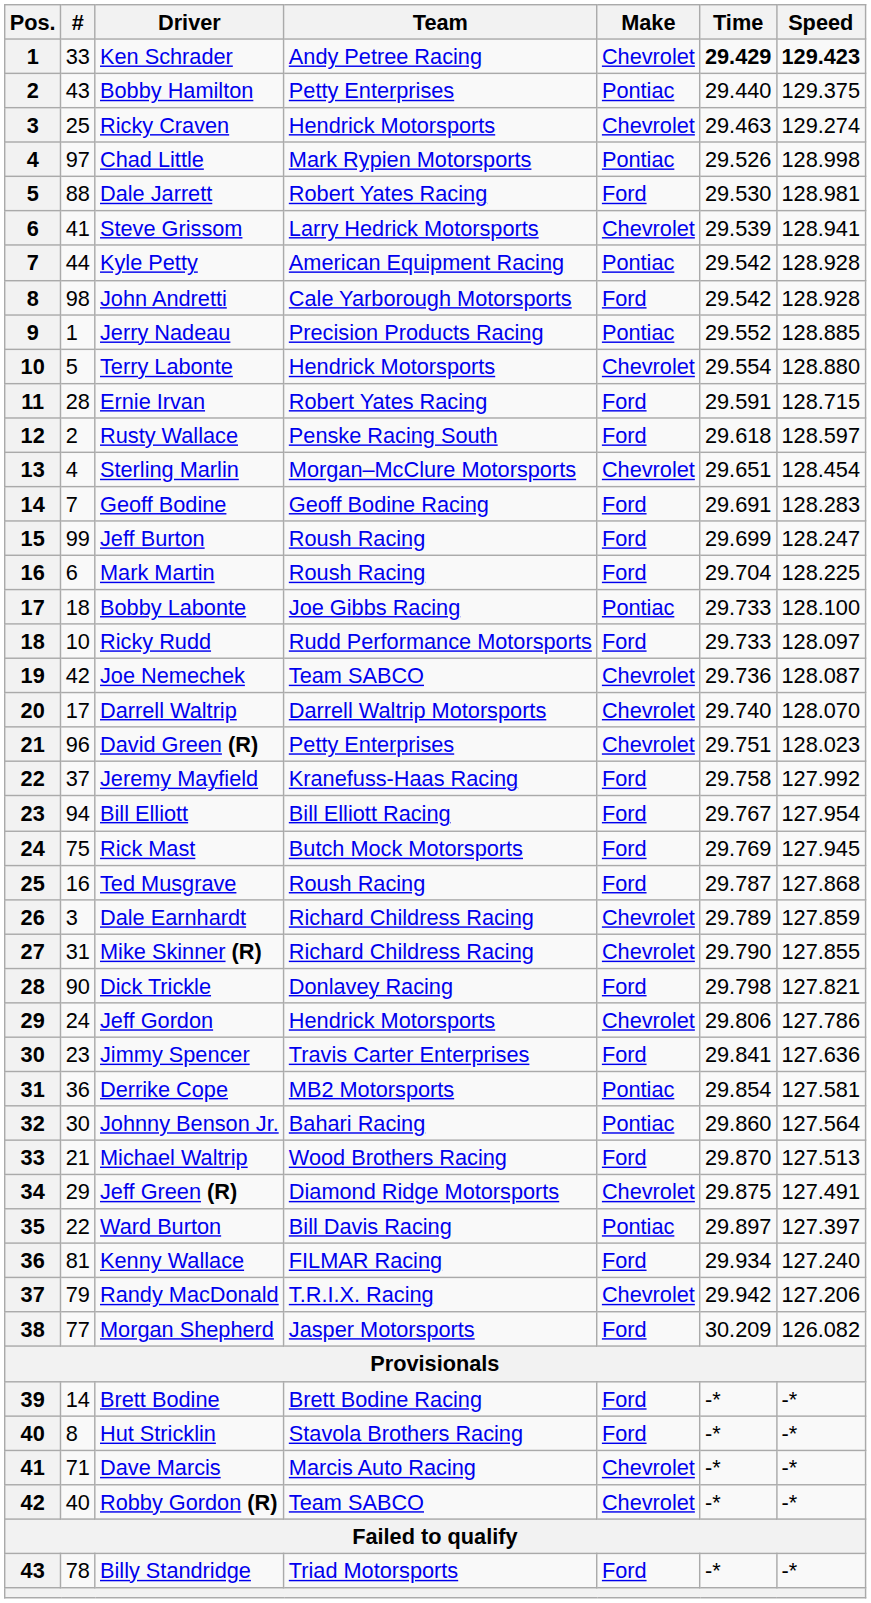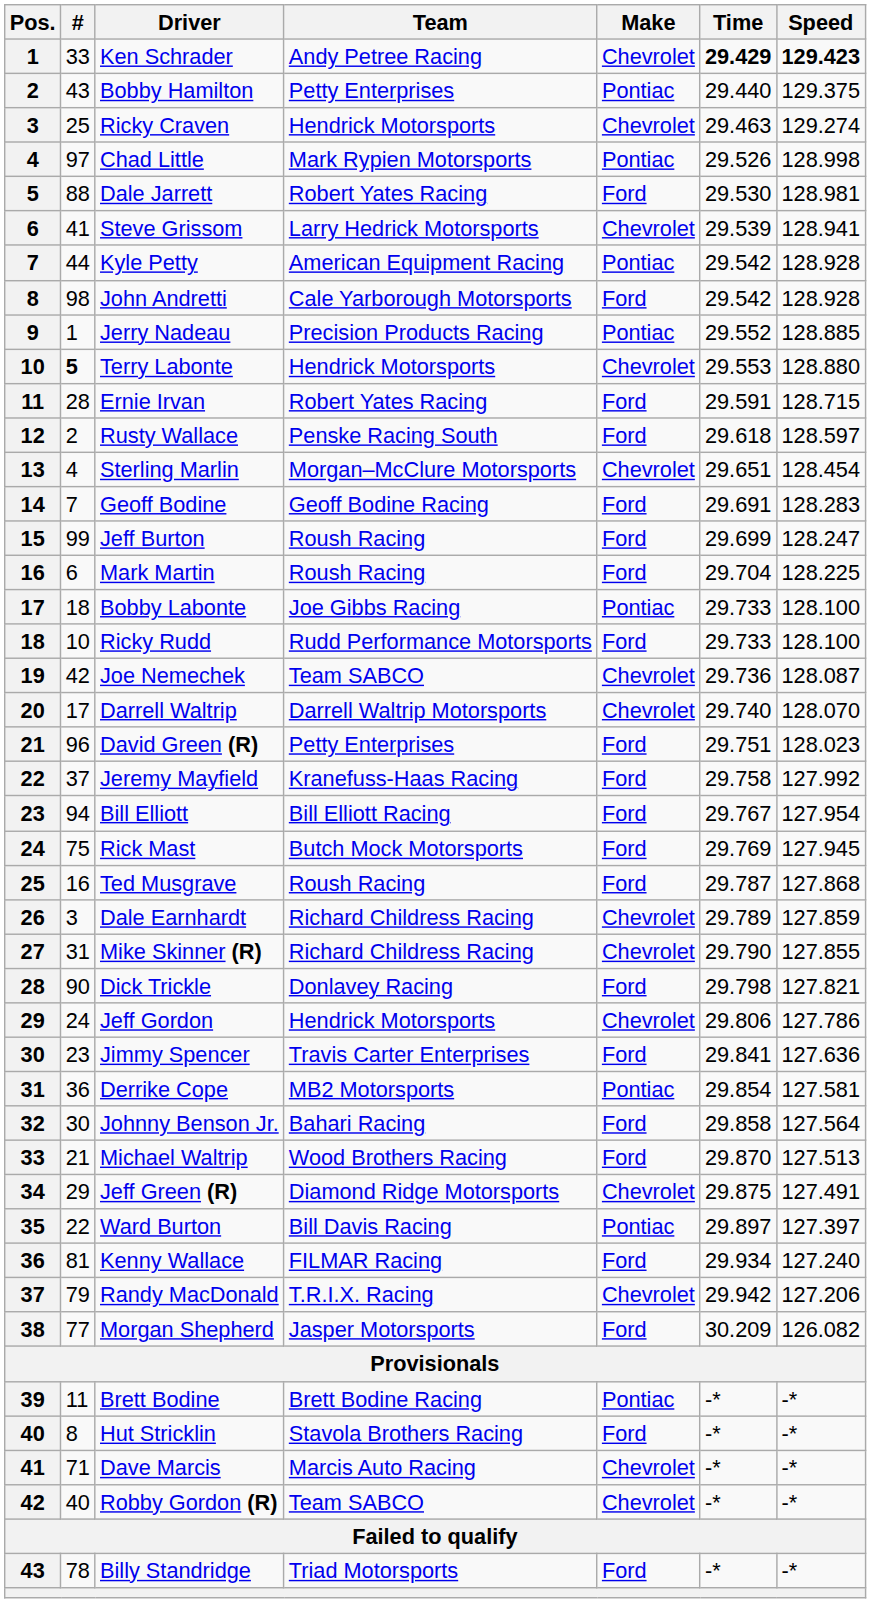Terry Labonte | #: normal -> bold
Terry Labonte | Time: 29.554 -> 29.553
Ricky Rudd | Speed: 128.097 -> 128.100
David Green (R) | Make: Chevrolet -> Ford
Johnny Benson Jr. | Make: Pontiac -> Ford
Johnny Benson Jr. | Time: 29.860 -> 29.858
Brett Bodine | #: 14 -> 11
Brett Bodine | Make: Ford -> Pontiac
